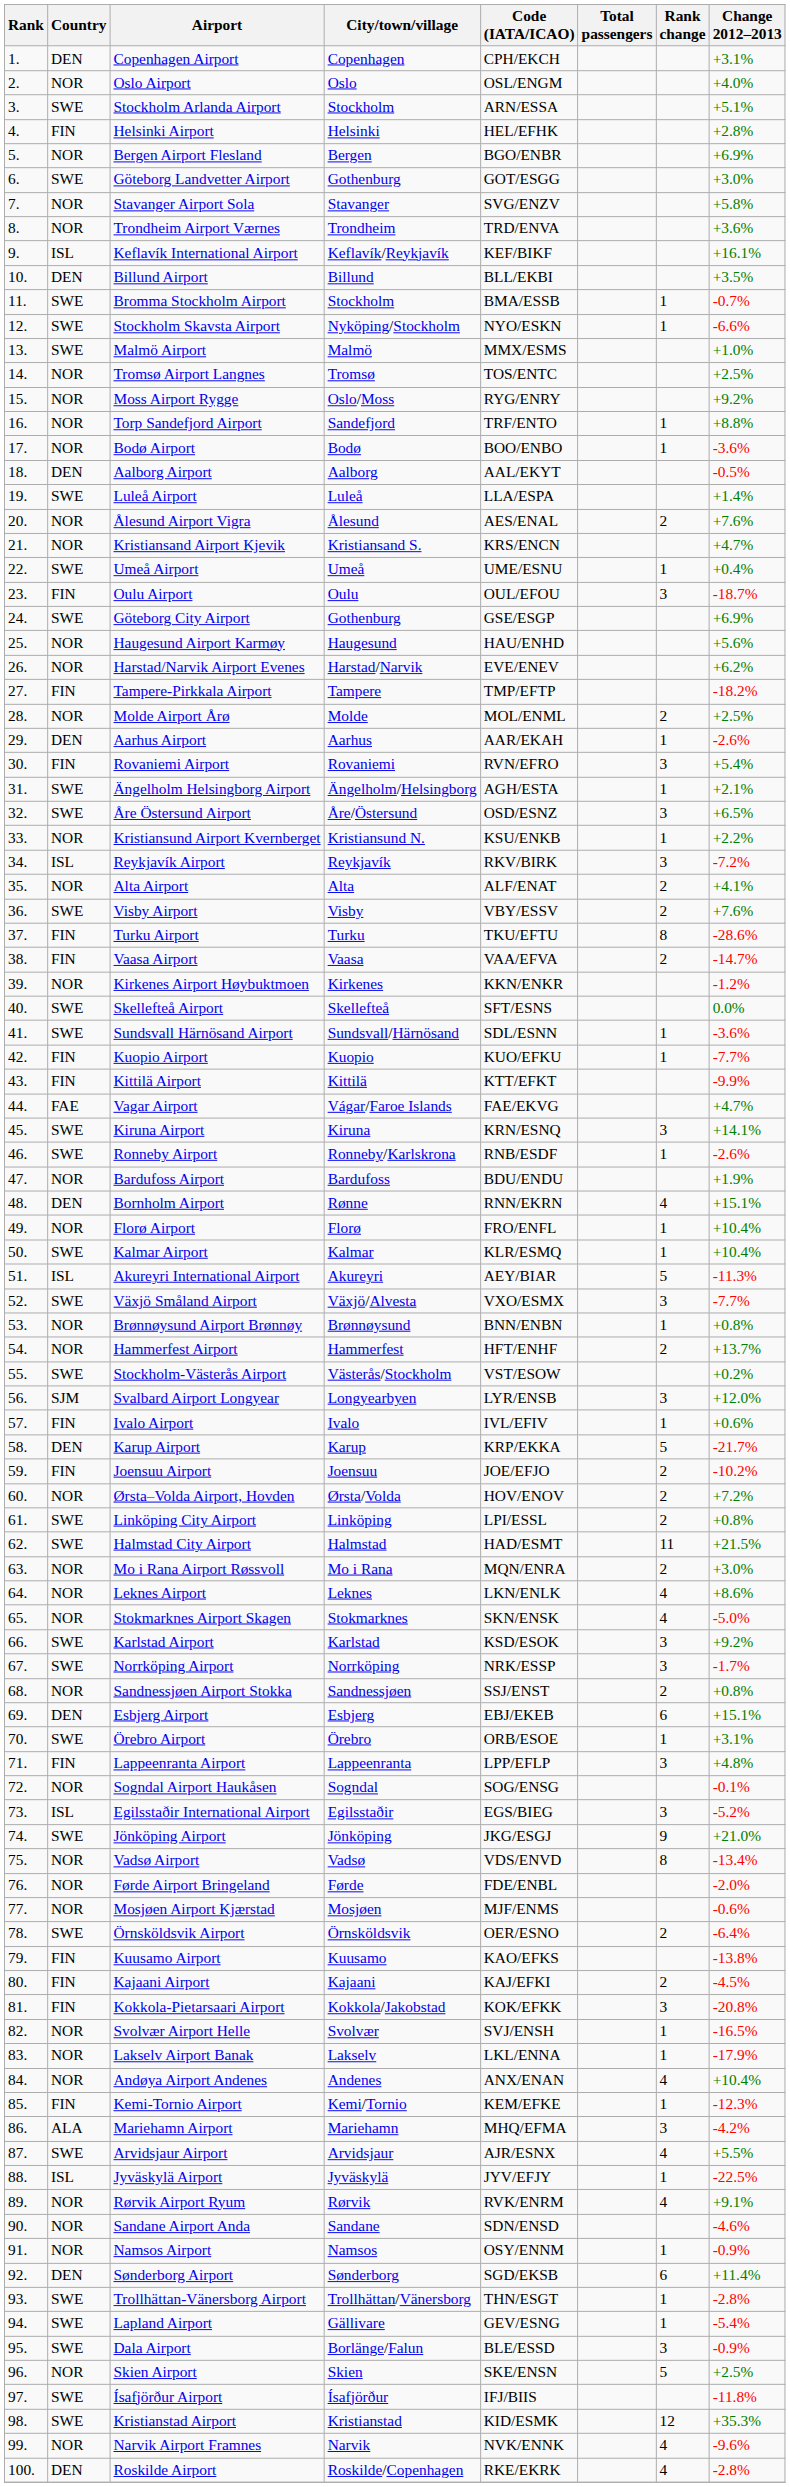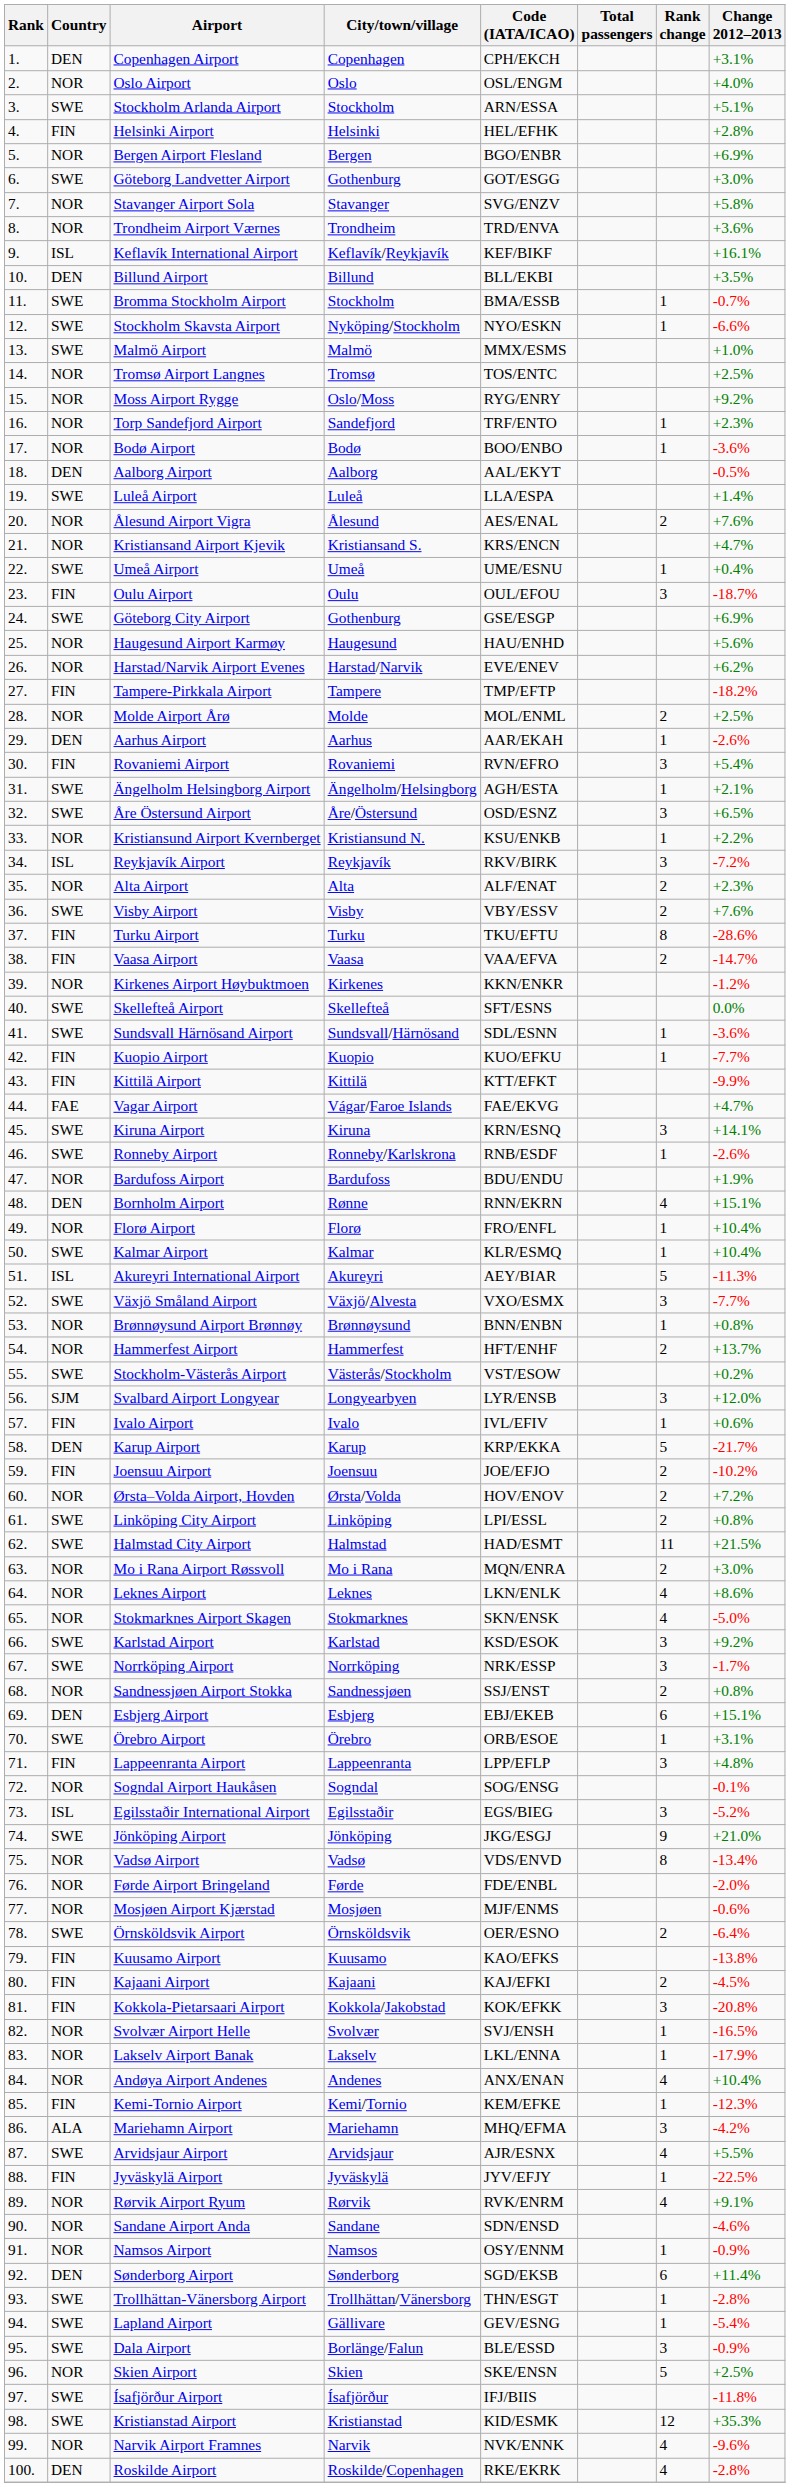Torp Sandefjord Airport | Change 2012–2013: +8.8% -> +2.3%
Alta Airport | Change 2012–2013: +4.1% -> +2.3%
Jyväskylä Airport | Country: ISL -> FIN
